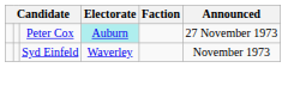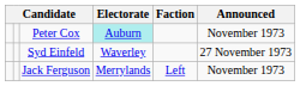Peter Cox | Announced: 27 November 1973 -> November 1973
Syd Einfeld | Announced: November 1973 -> 27 November 1973
+ row: Jack Ferguson | Merrylands | Left | November 1973
